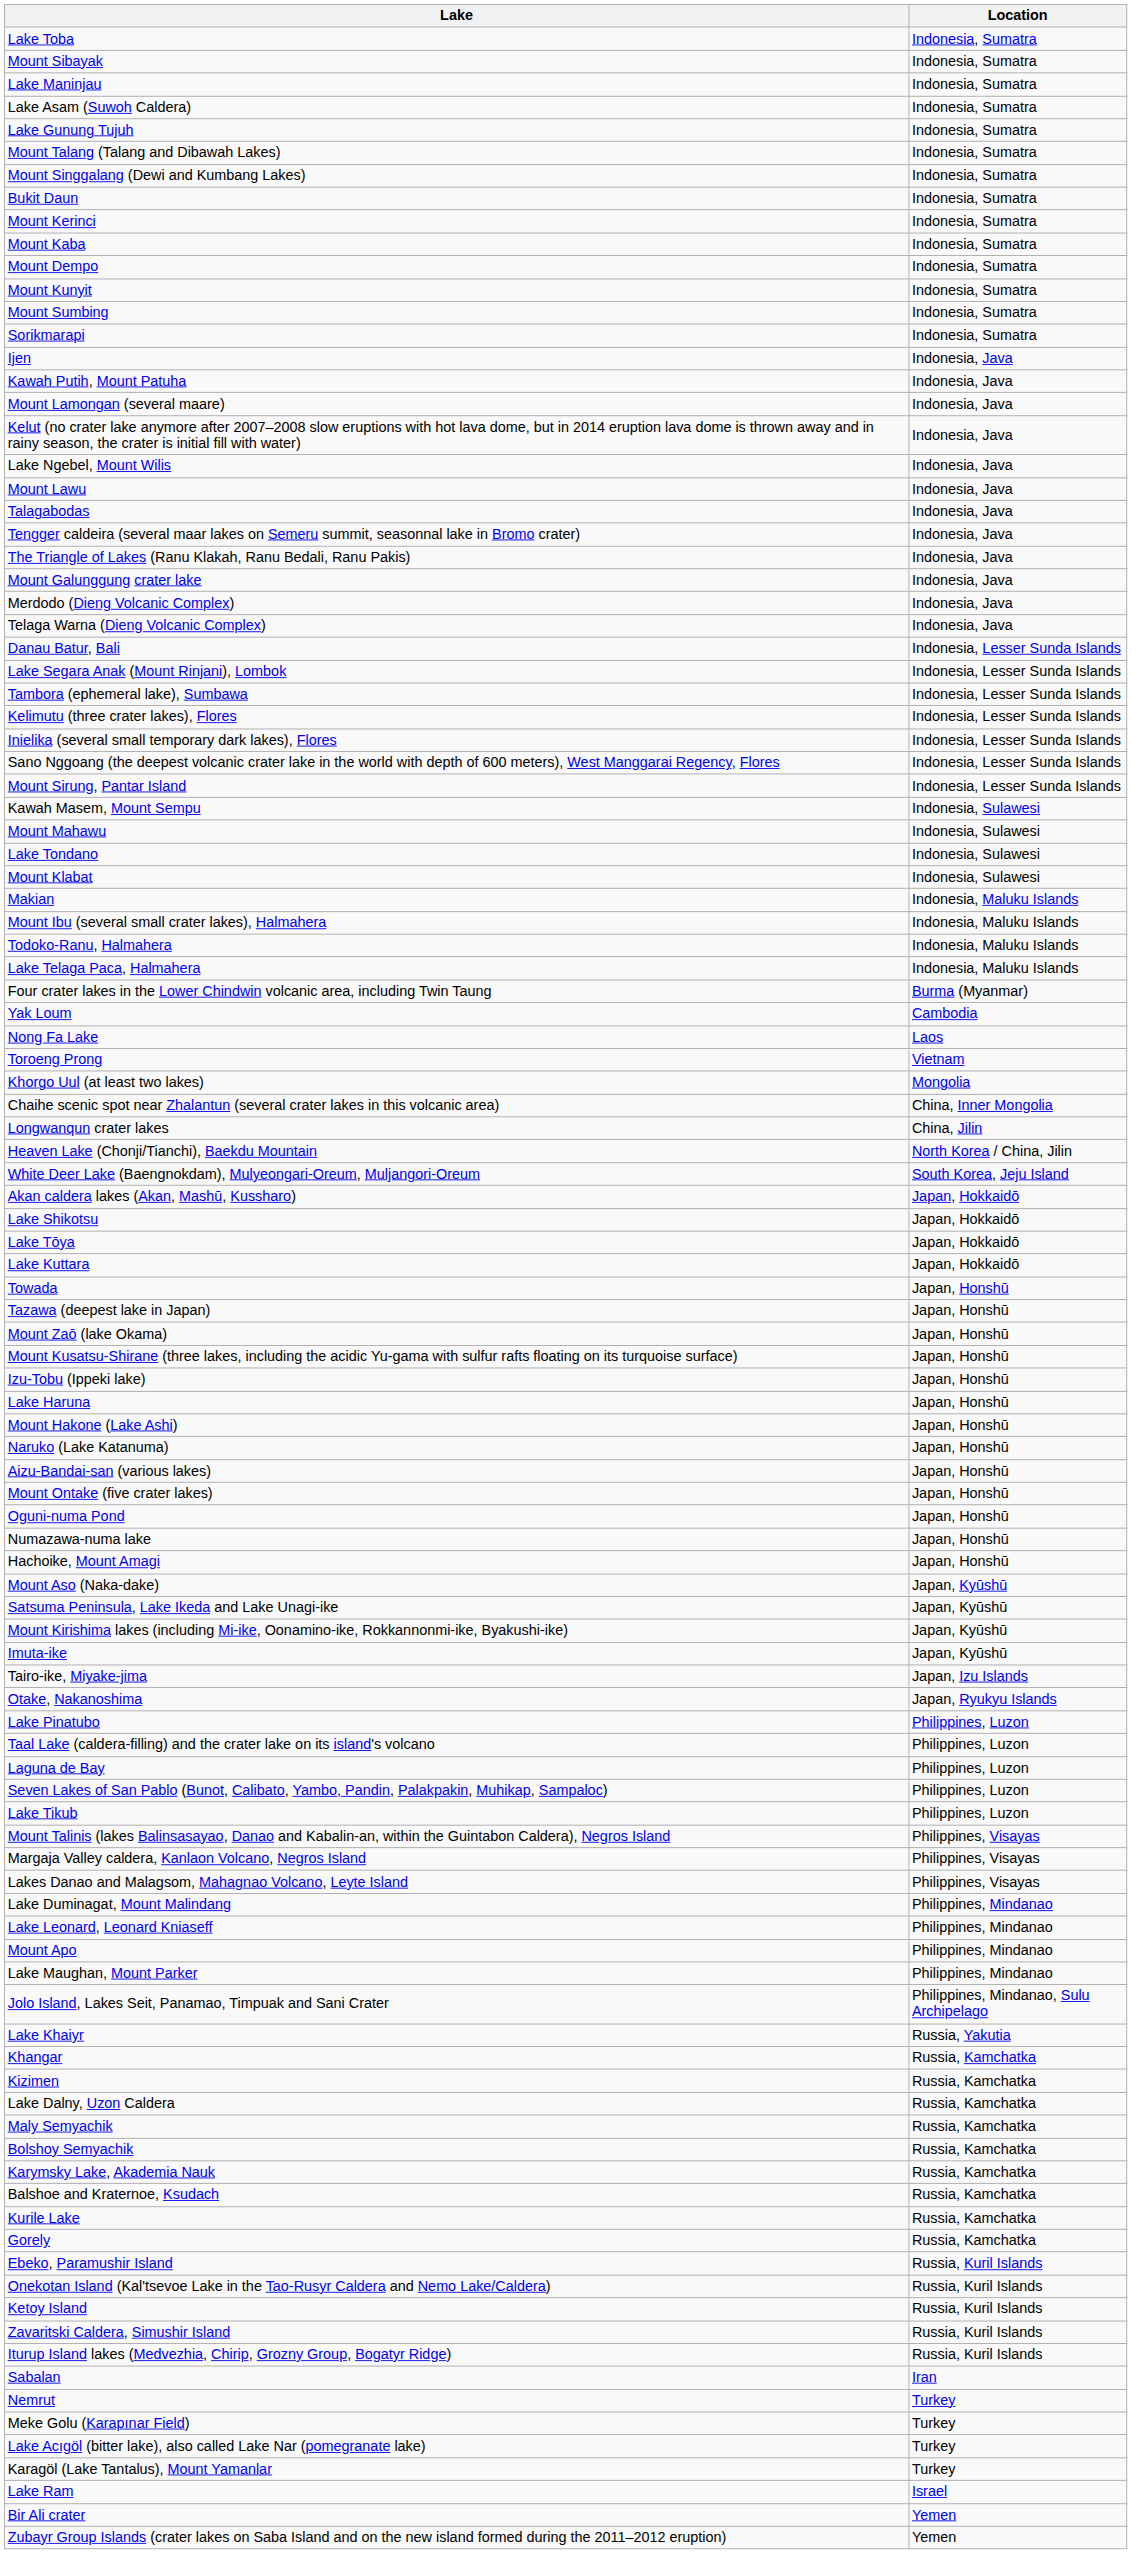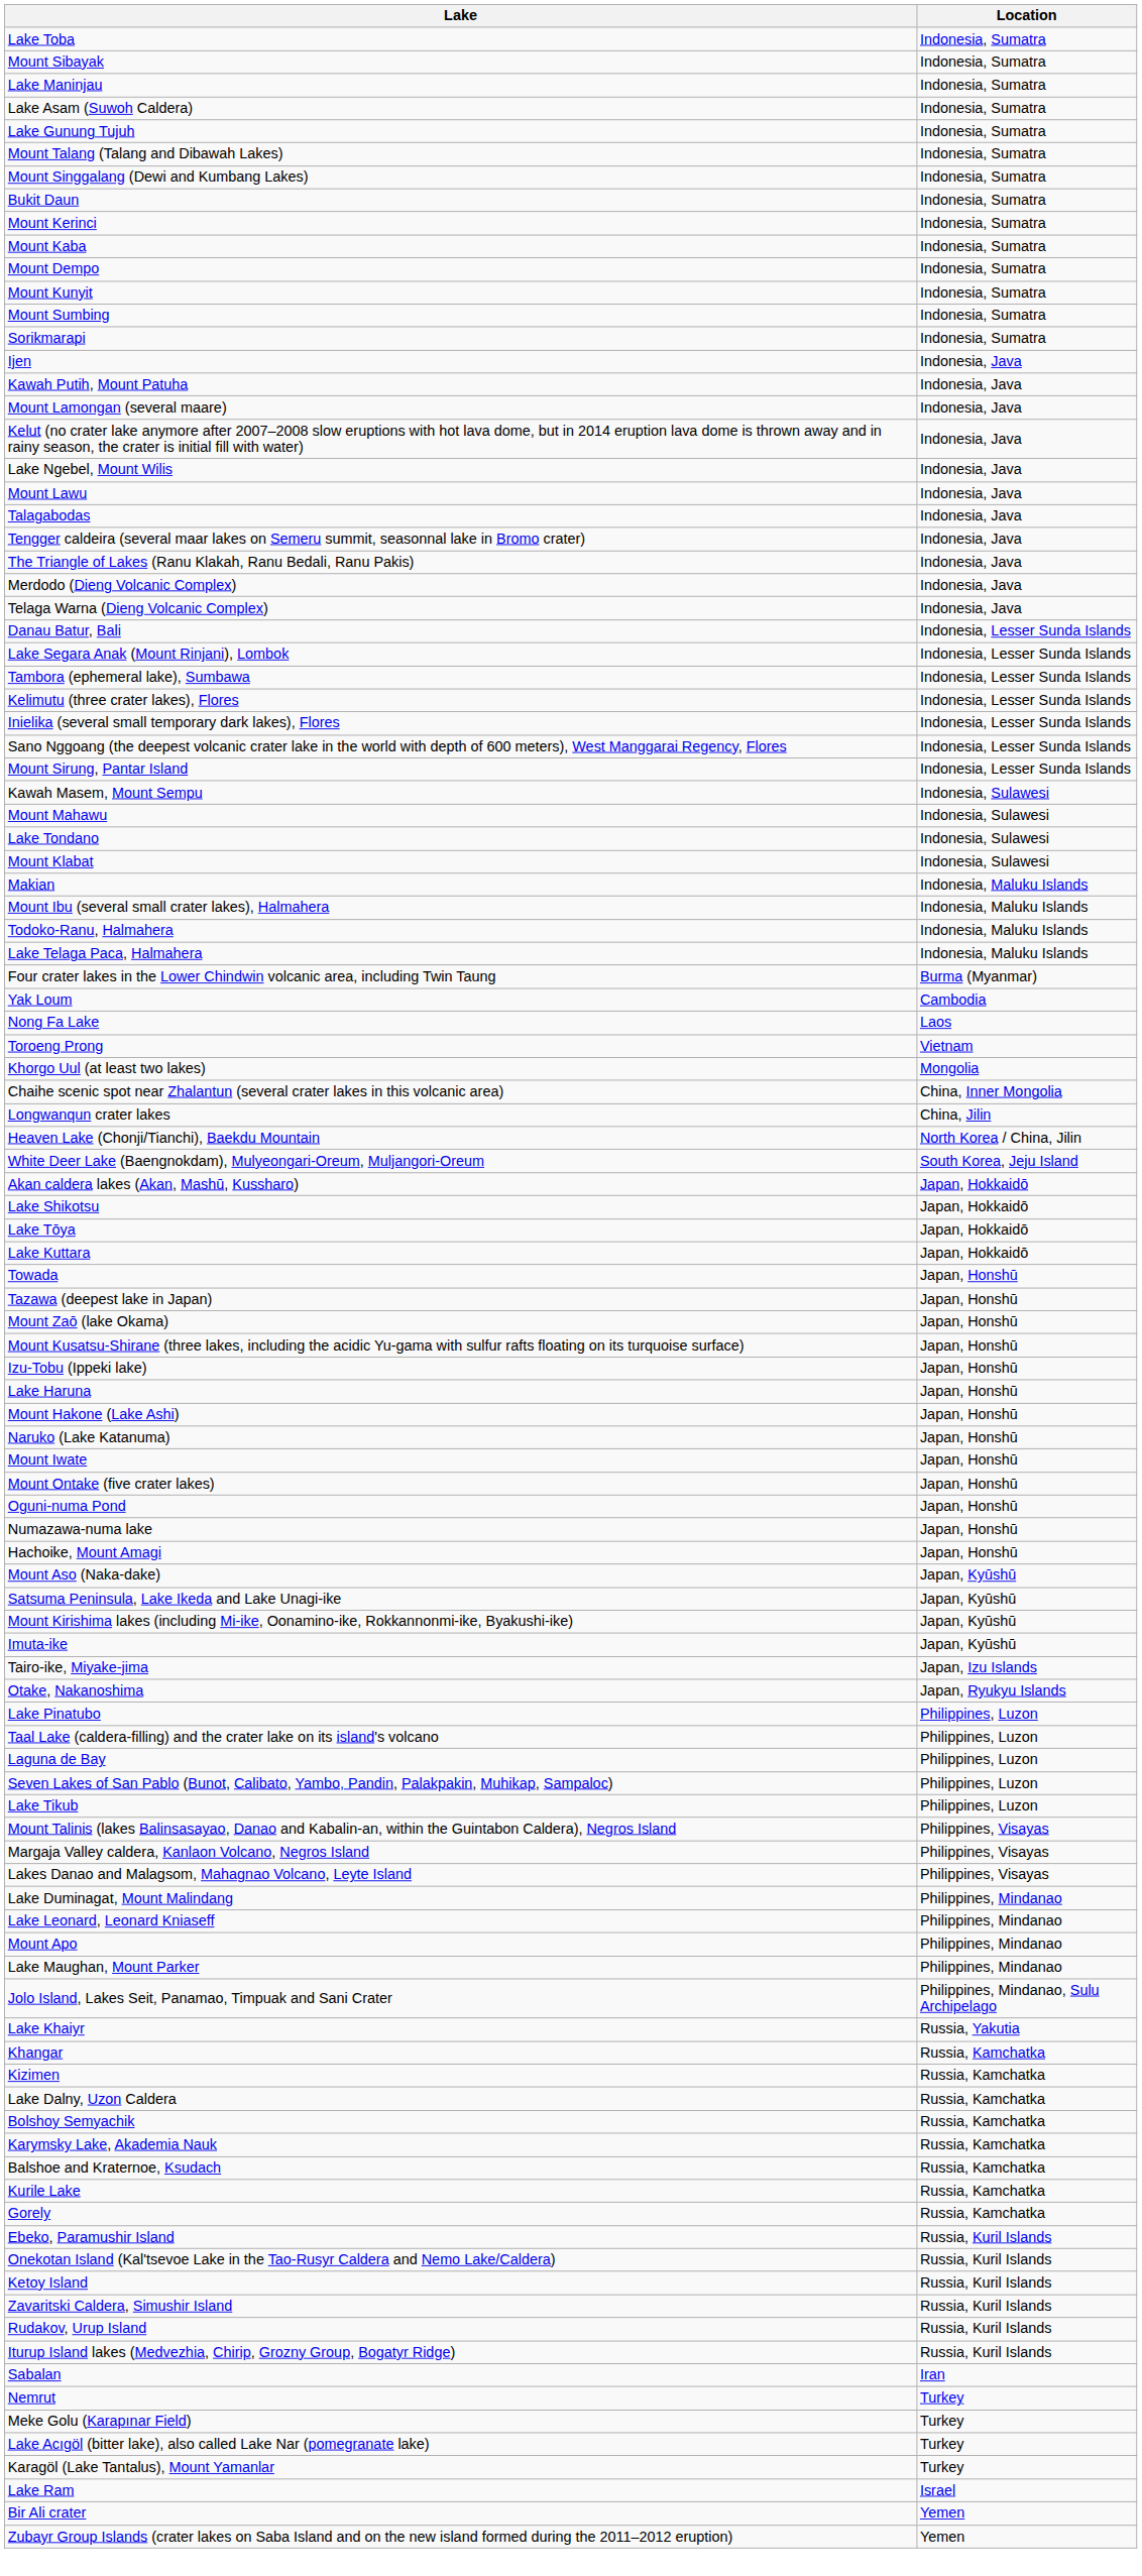- row: Mount Galunggung crater lake | Indonesia, Java
- row: Aizu-Bandai-san (various lakes) | Japan, Honshū
+ row: Mount Iwate | Japan, Honshū
- row: Maly Semyachik | Russia, Kamchatka
+ row: Rudakov, Urup Island | Russia, Kuril Islands
